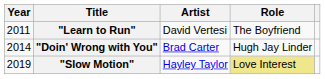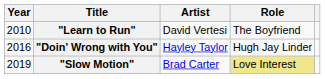"Learn to Run" | Year: 2011 -> 2010
"Doin' Wrong with You" | Year: 2014 -> 2016
"Doin' Wrong with You" | Artist: Brad Carter -> Hayley Taylor
"Slow Motion" | Artist: Hayley Taylor -> Brad Carter
